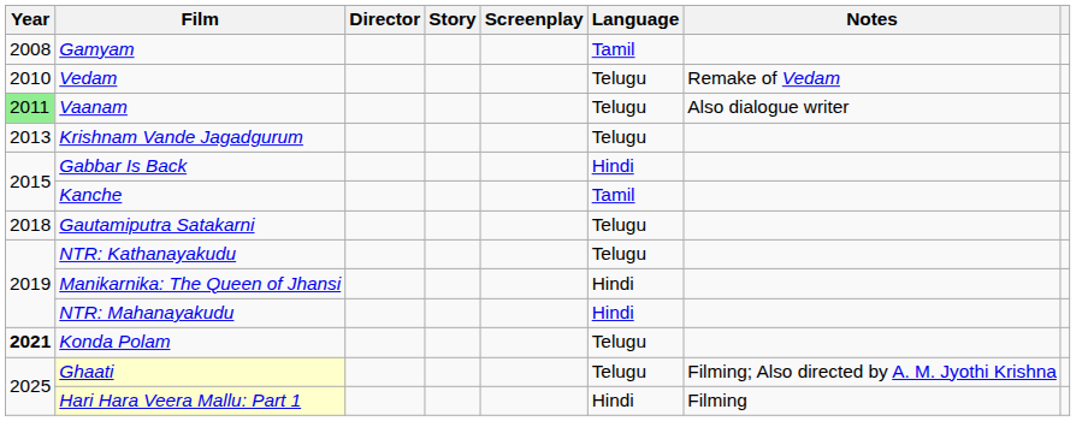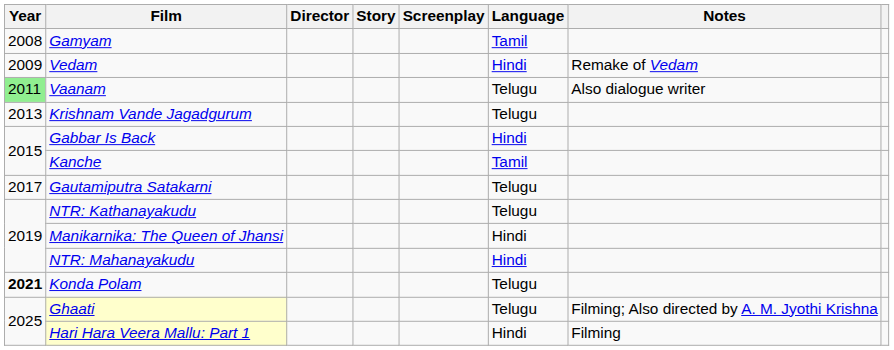Vedam | Year: 2010 -> 2009
Vedam | Language: Telugu -> Hindi
Gautamiputra Satakarni | Year: 2018 -> 2017
